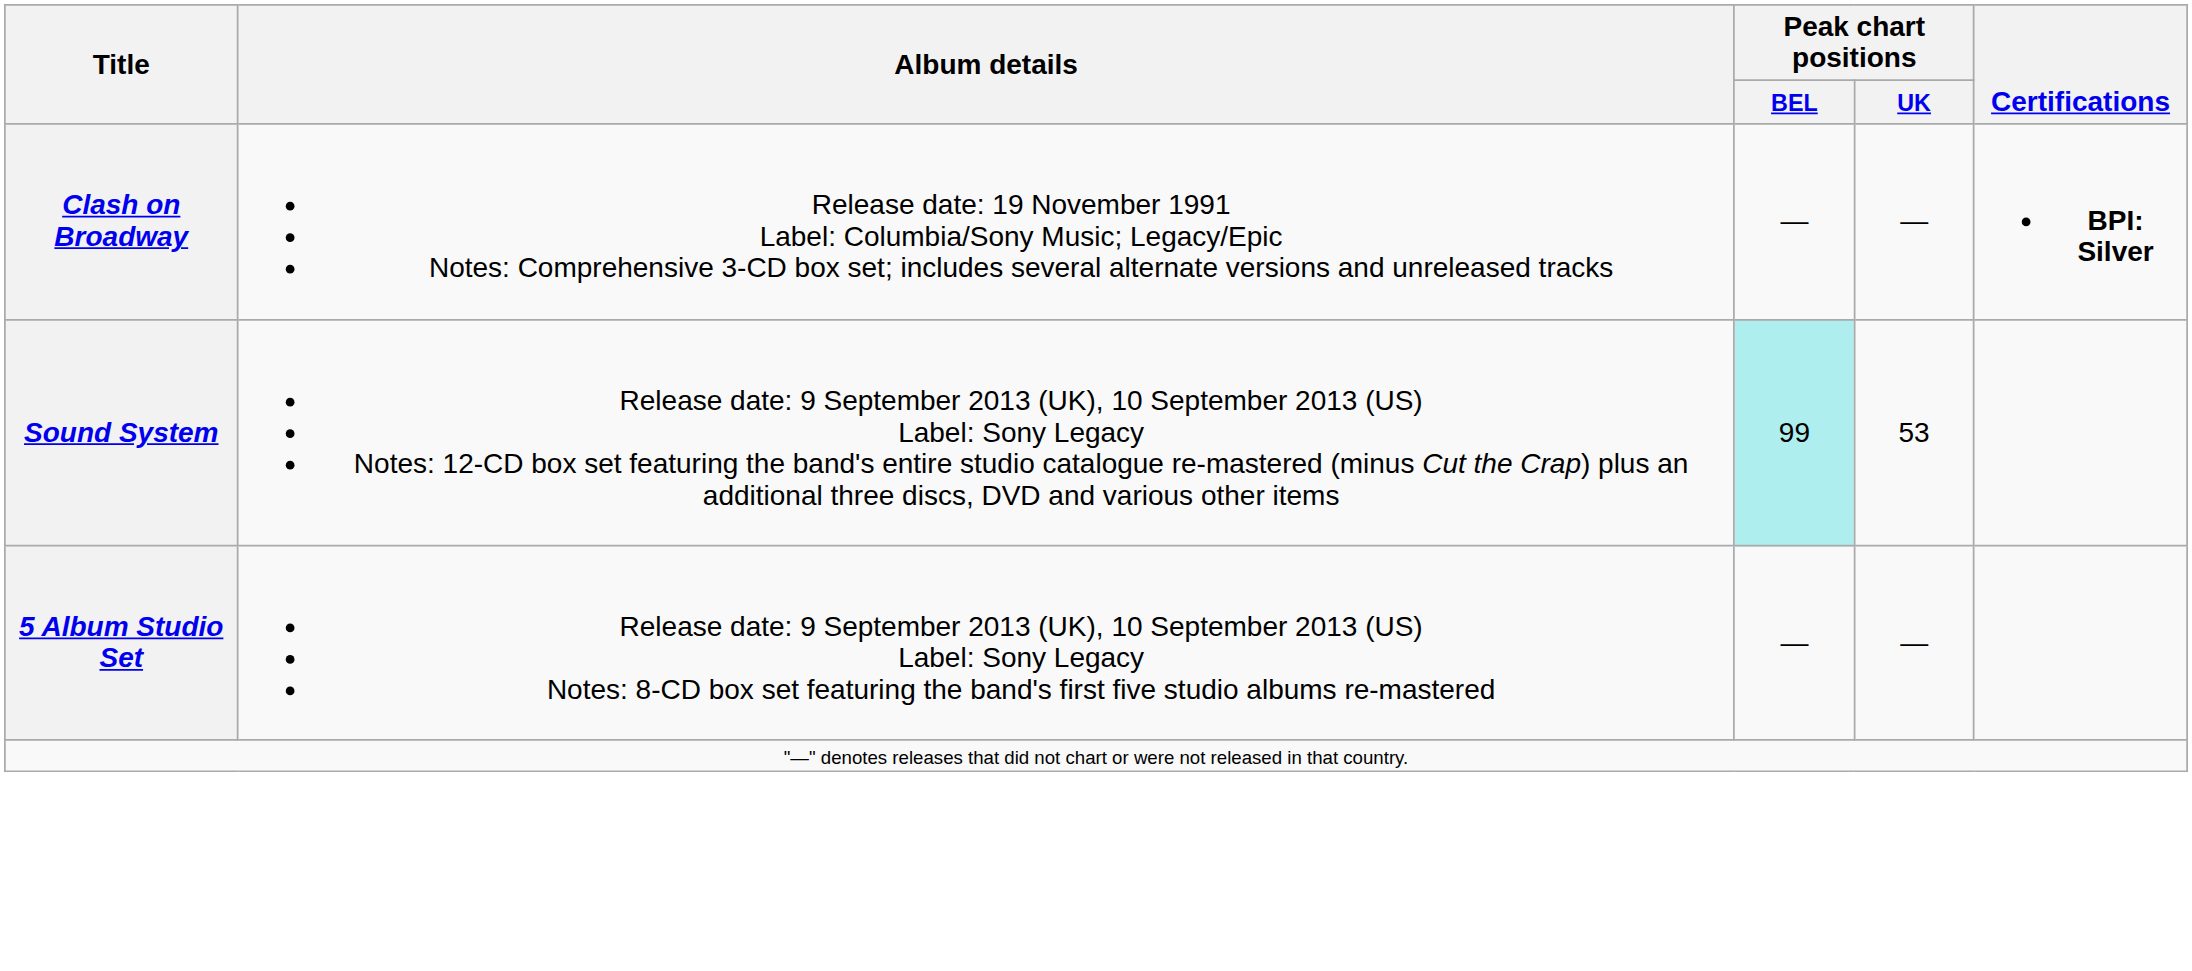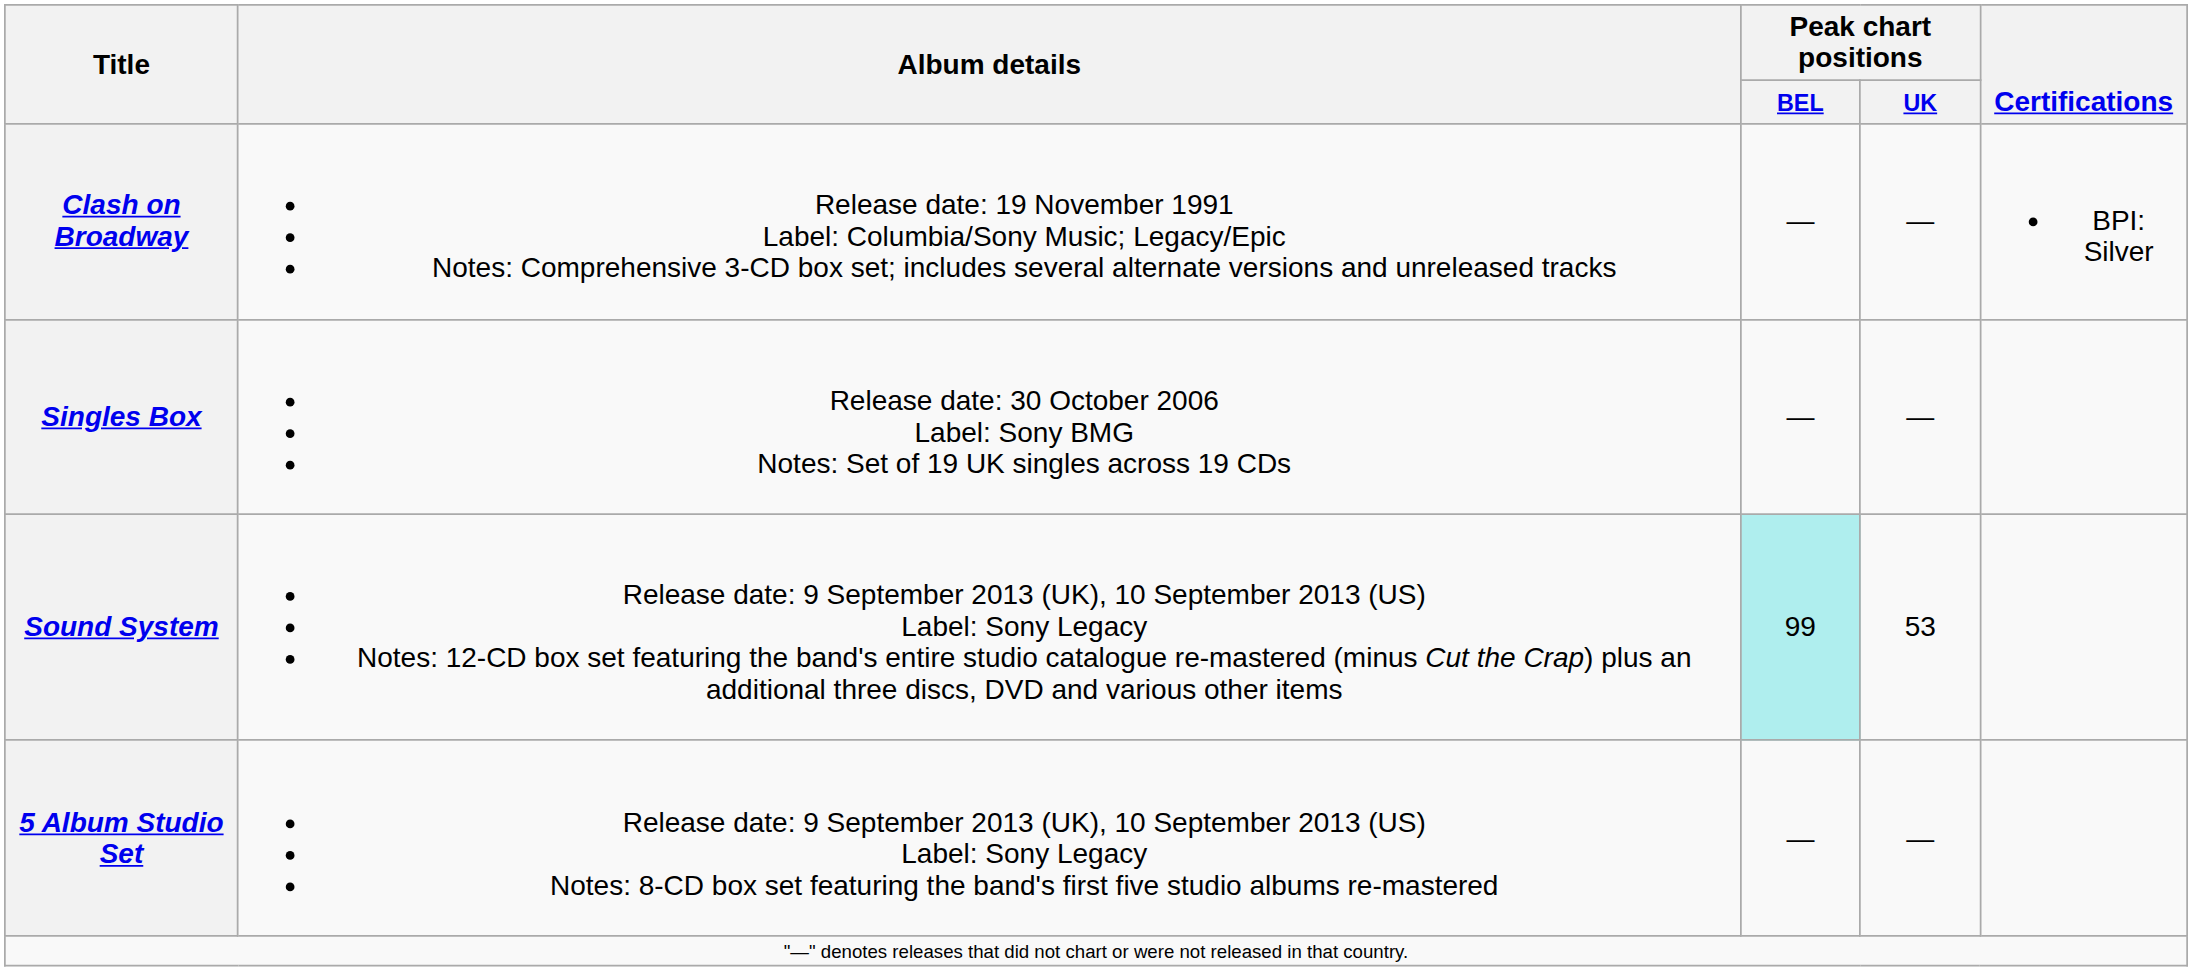Clash on Broadway | Certifications: bold -> normal
+ row: Singles Box | Release date: 30 October 2006 Label: Sony BMG Notes: Set of 19 UK singles across 19 CDs | — | —
